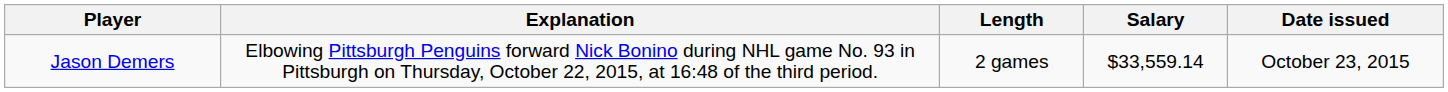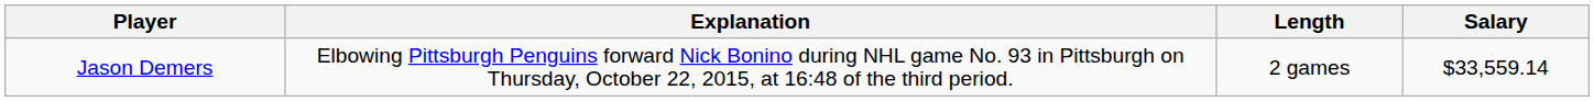- column: Date issued | October 23, 2015
